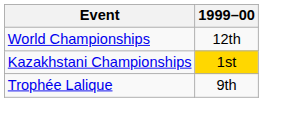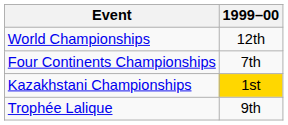+ row: Four Continents Championships | 7th
